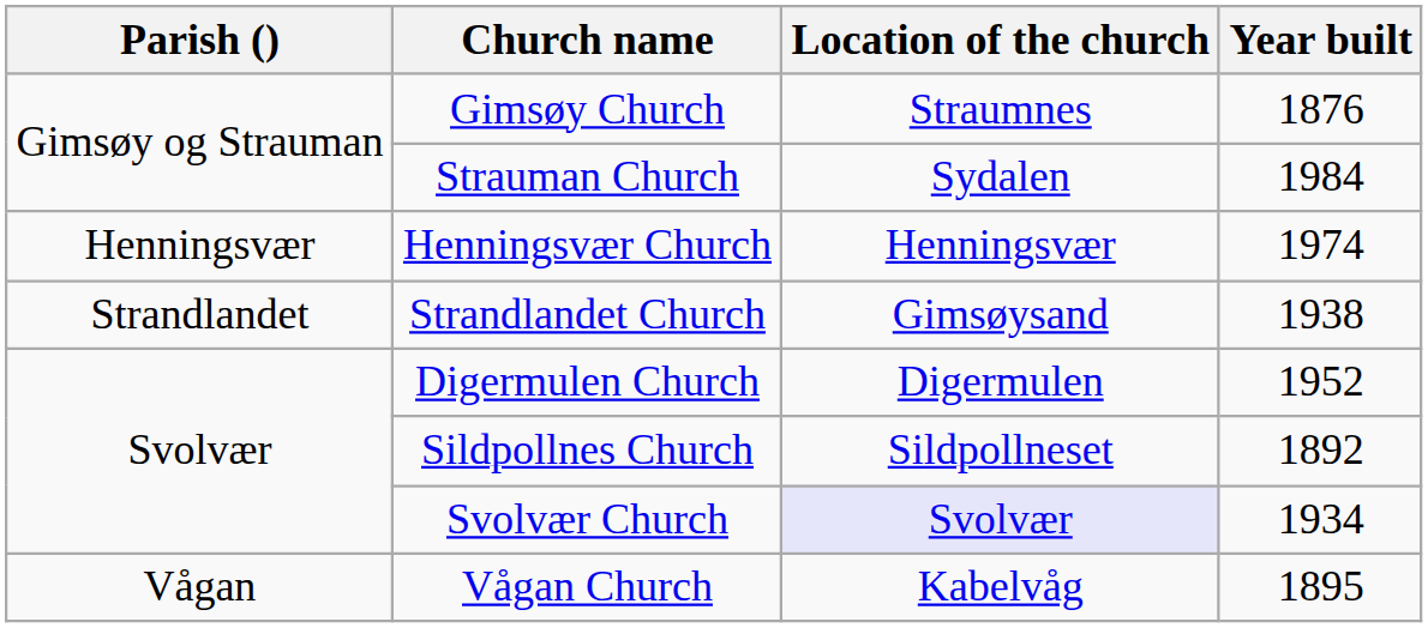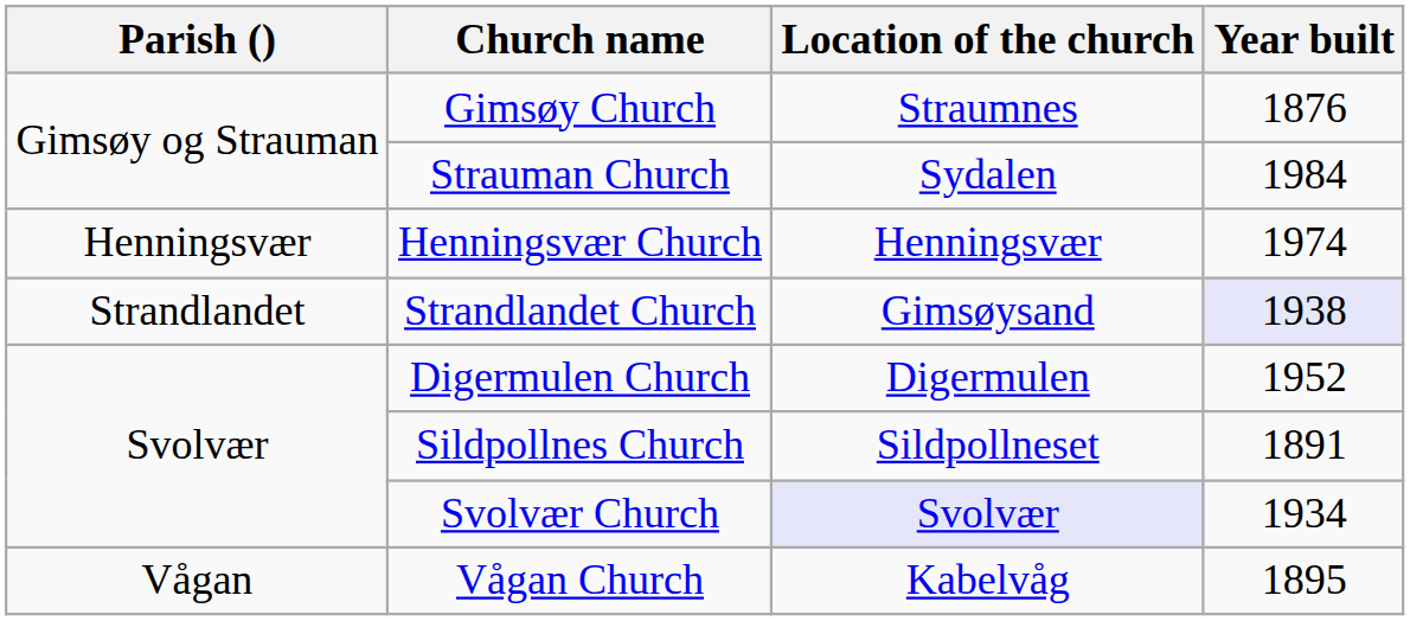Strandlandet Church | Year built: no background -> lavender background
Sildpollnes Church | Year built: 1892 -> 1891
